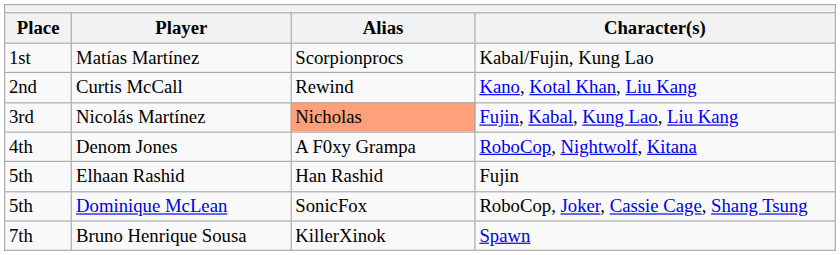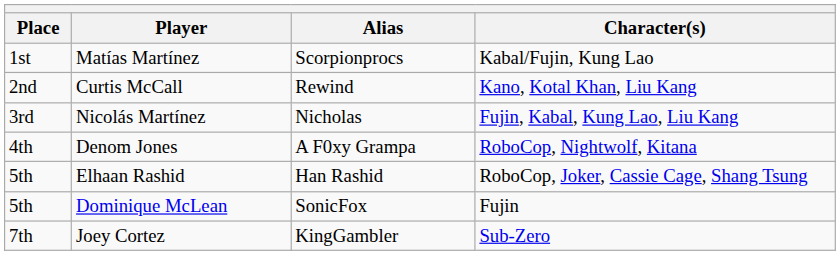Nicolás Martínez | Alias: lightsalmon background -> no background
Elhaan Rashid | Character(s): Fujin -> RoboCop, Joker, Cassie Cage, Shang Tsung
Dominique McLean | Character(s): RoboCop, Joker, Cassie Cage, Shang Tsung -> Fujin
- row: 7th | Bruno Henrique Sousa | KillerXinok | Spawn
+ row: 7th | Joey Cortez | KingGambler | Sub-Zero
